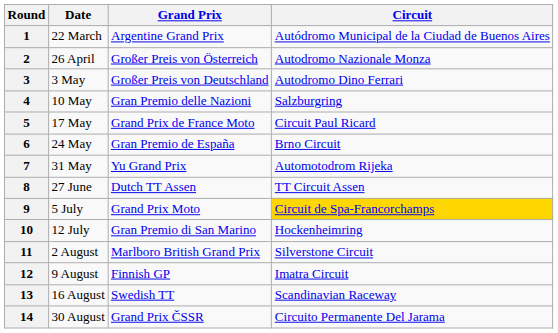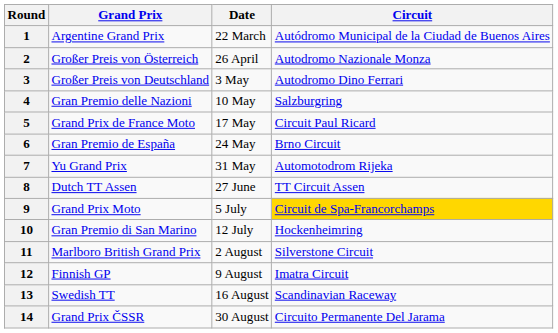columns swapped: Date <-> Grand Prix
